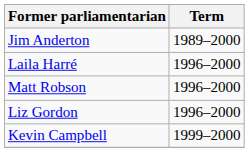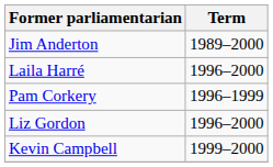- row: Matt Robson | 1996–2000
+ row: Pam Corkery | 1996–1999
